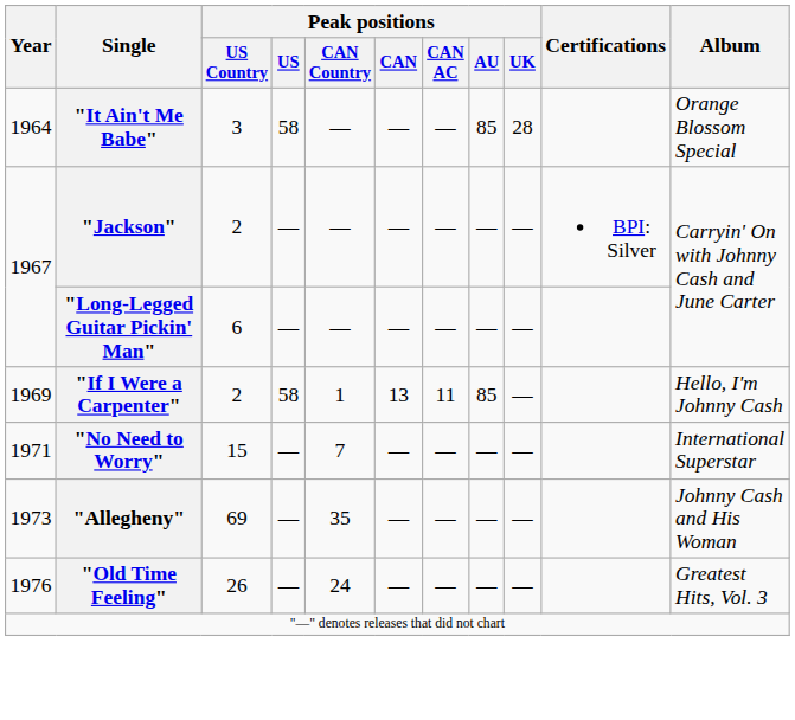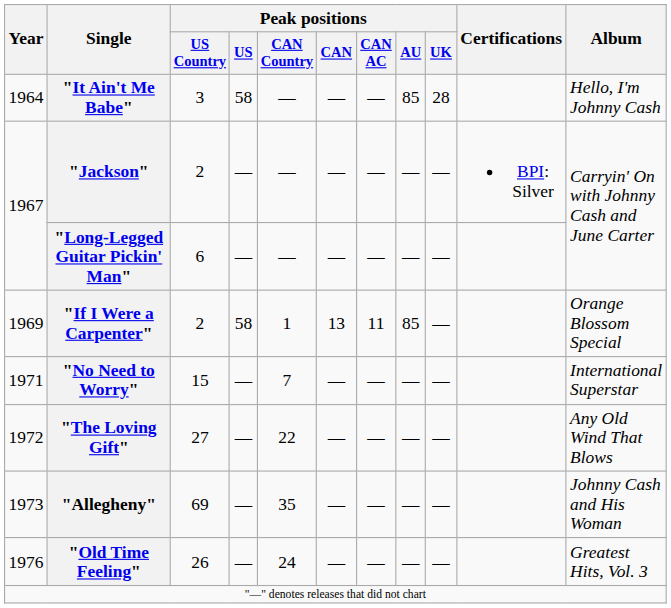"It Ain't Me Babe" | Album: Orange Blossom Special -> Hello, I'm Johnny Cash
"If I Were a Carpenter" | Album: Hello, I'm Johnny Cash -> Orange Blossom Special
+ row: 1972 | "The Loving Gift" | 27 | — | 22 | — | — | — | — | Any Old Wind That Blows
